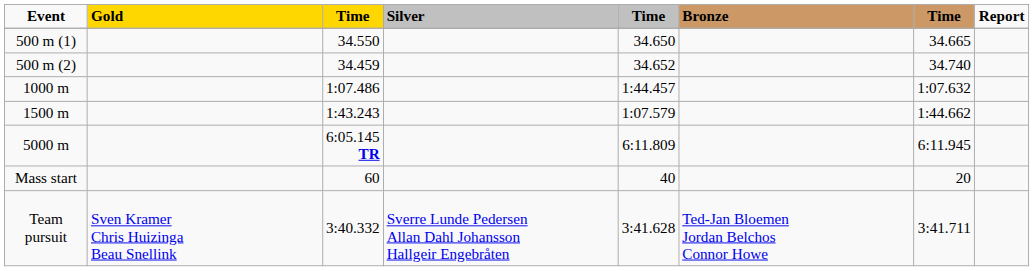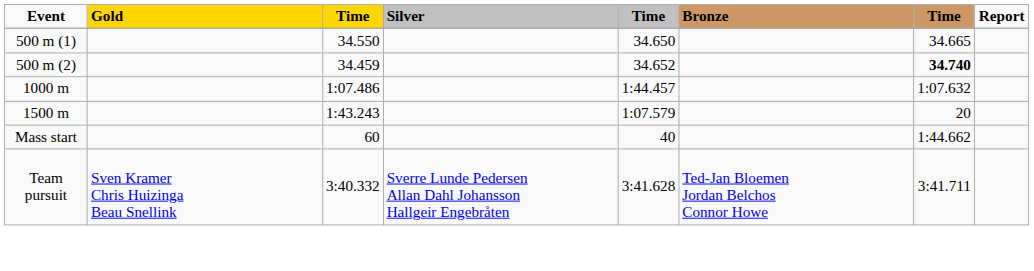500 m (2) | column 7: normal -> bold
1500 m | column 7: 1:44.662 -> 20
- row: 5000 m | 6:05.145 TR | 6:11.809 | 6:11.945
Mass start | column 7: 20 -> 1:44.662
